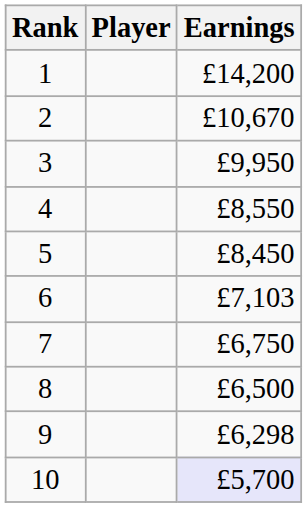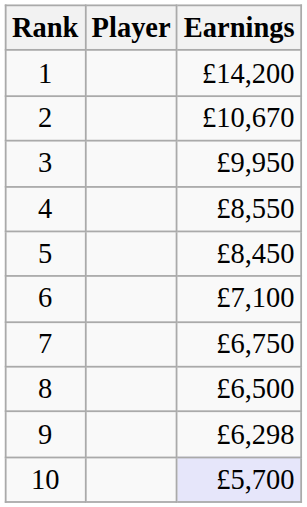6 | Earnings: £7,103 -> £7,100
